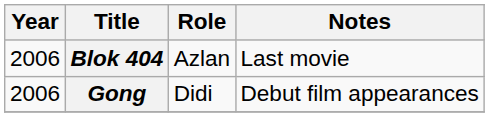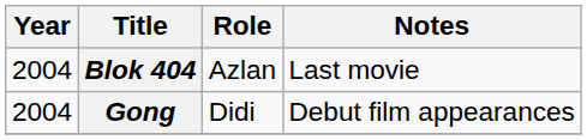Blok 404 | Year: 2006 -> 2004
Gong | Year: 2006 -> 2004
